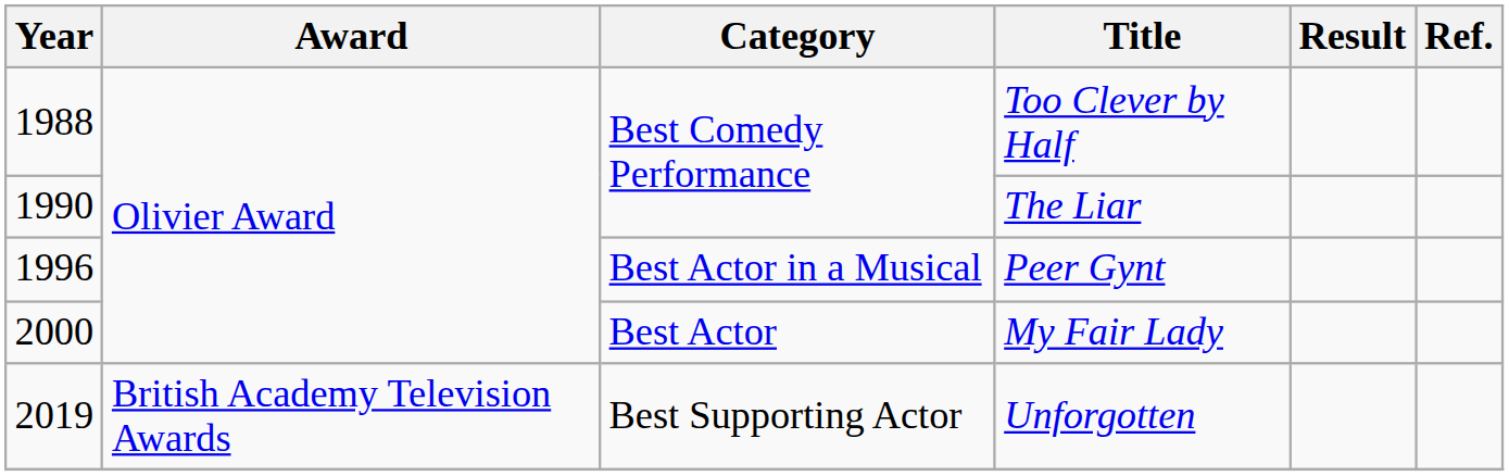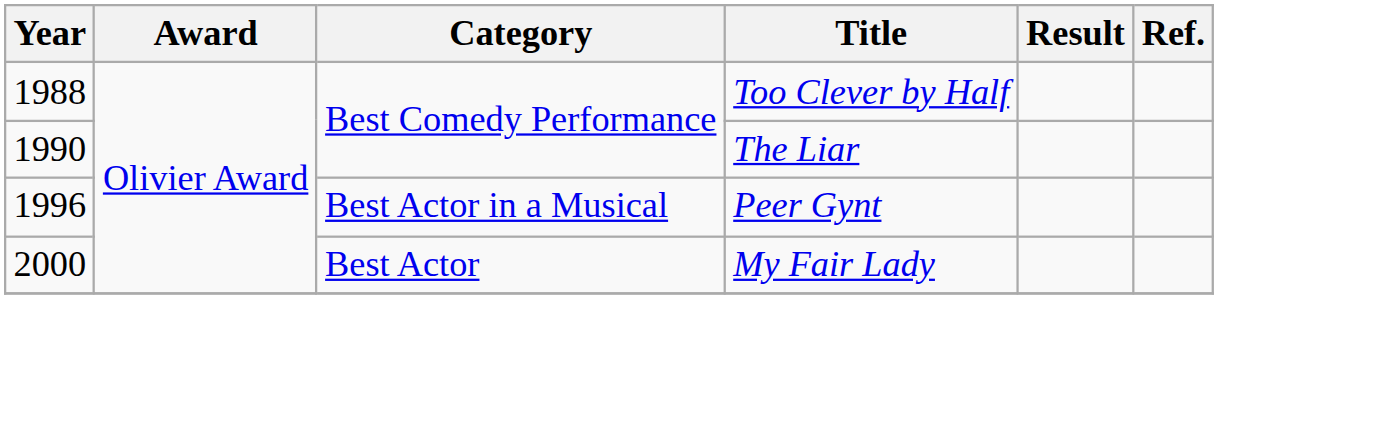- row: 2019 | British Academy Television Awards | Best Supporting Actor | Unforgotten
